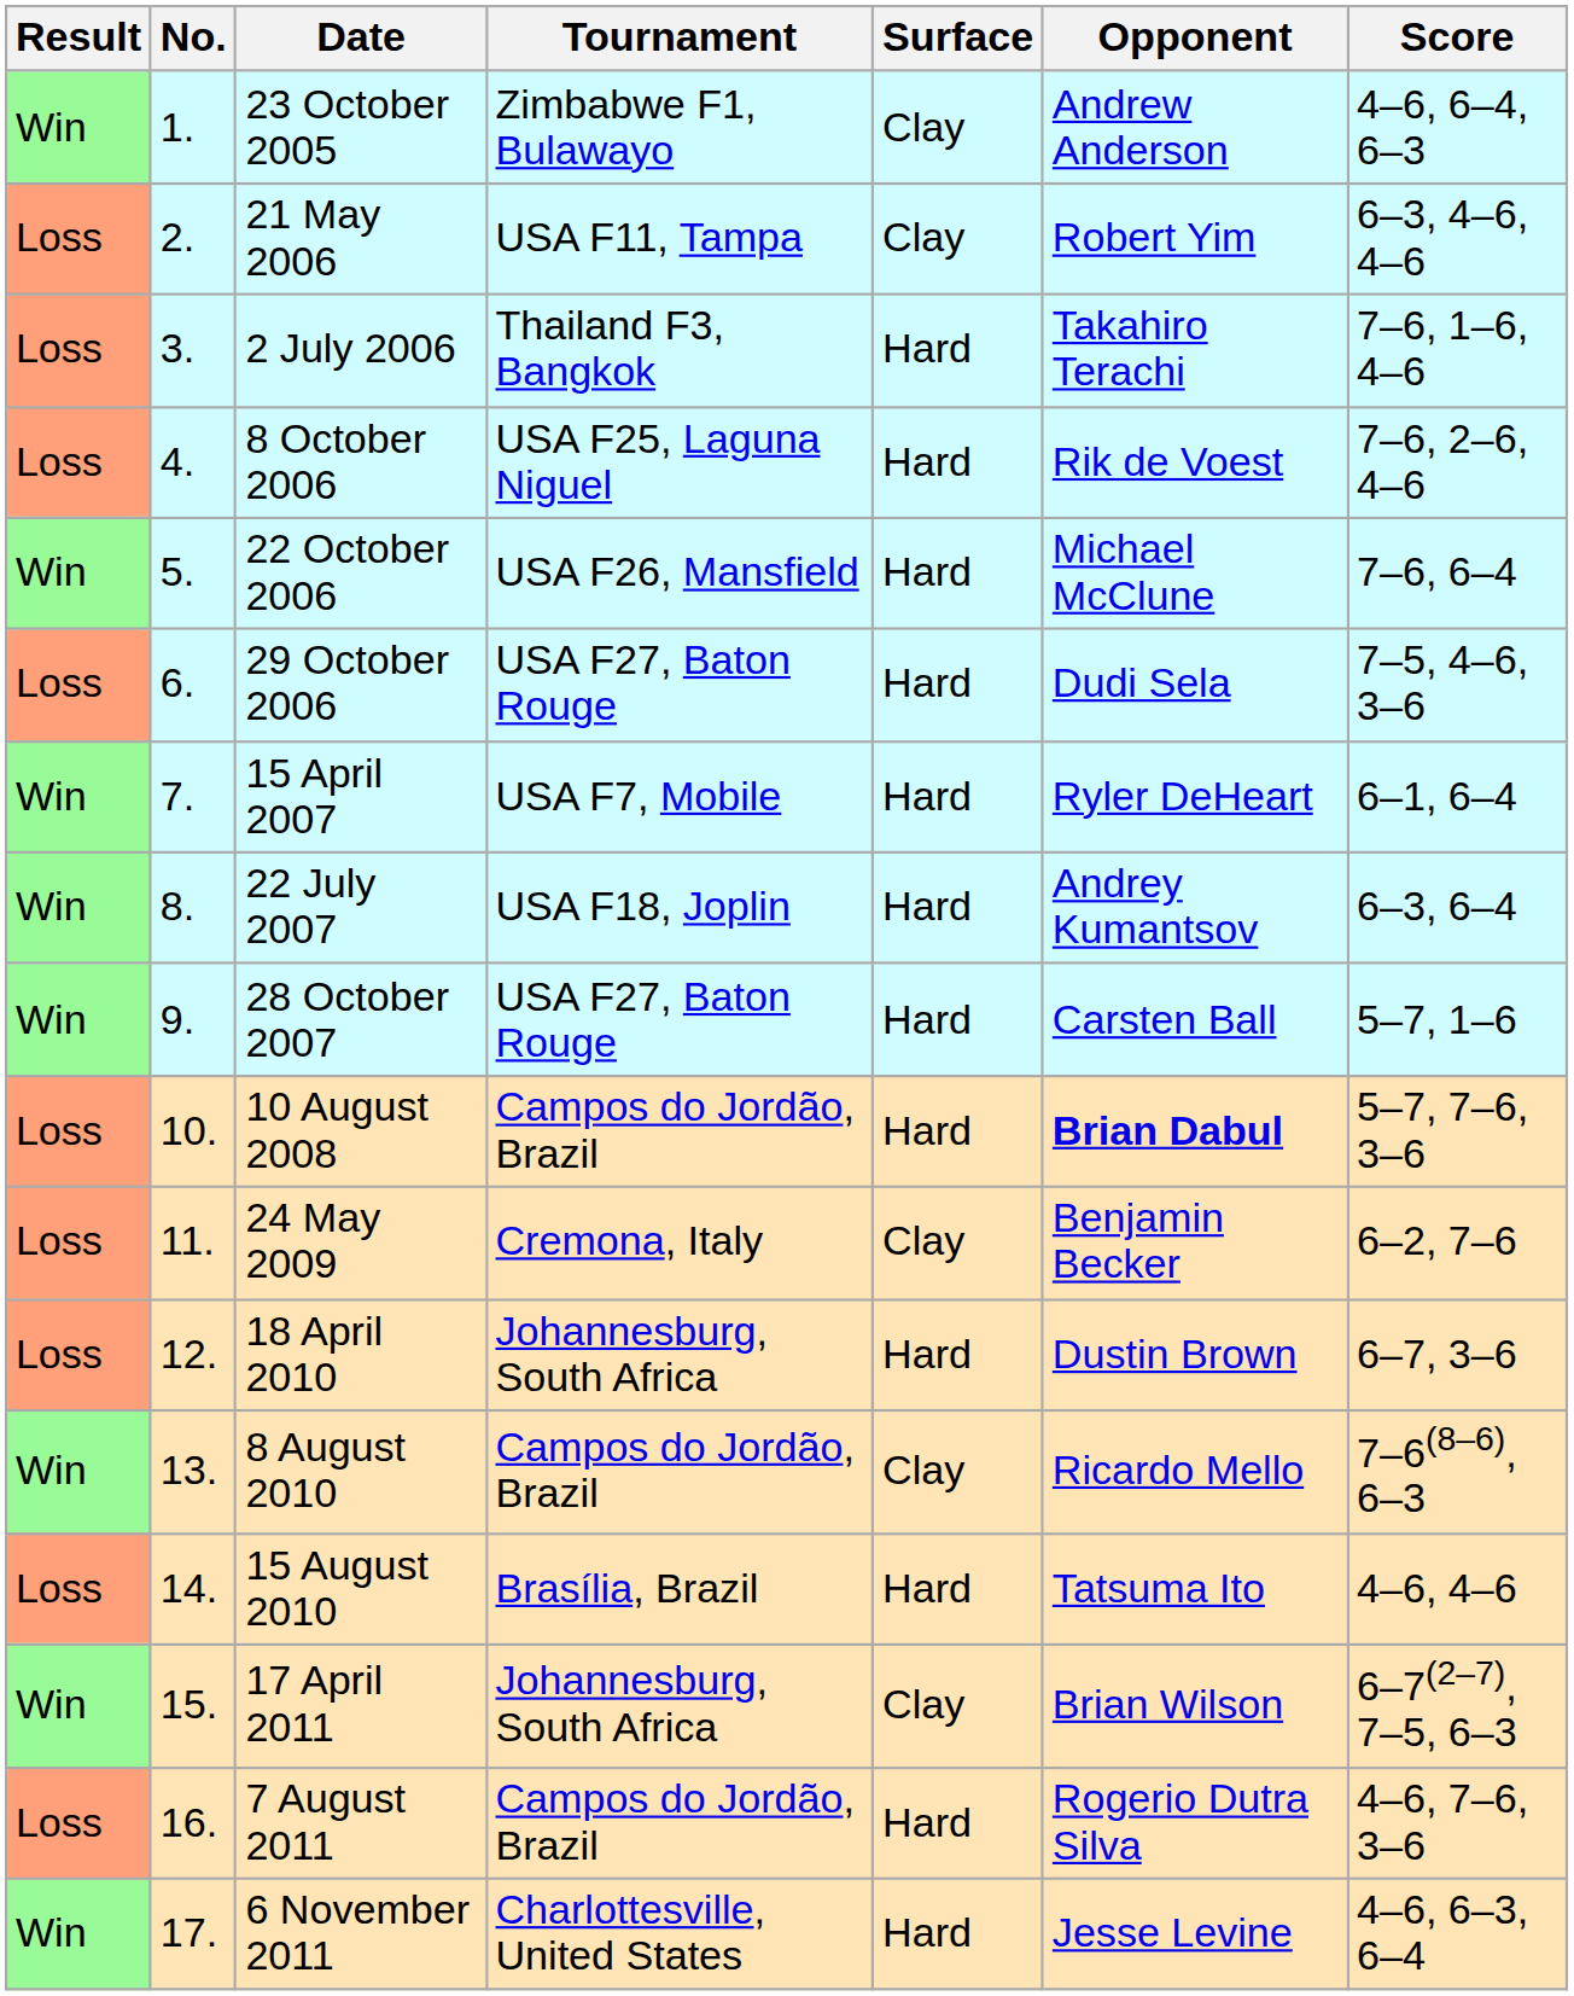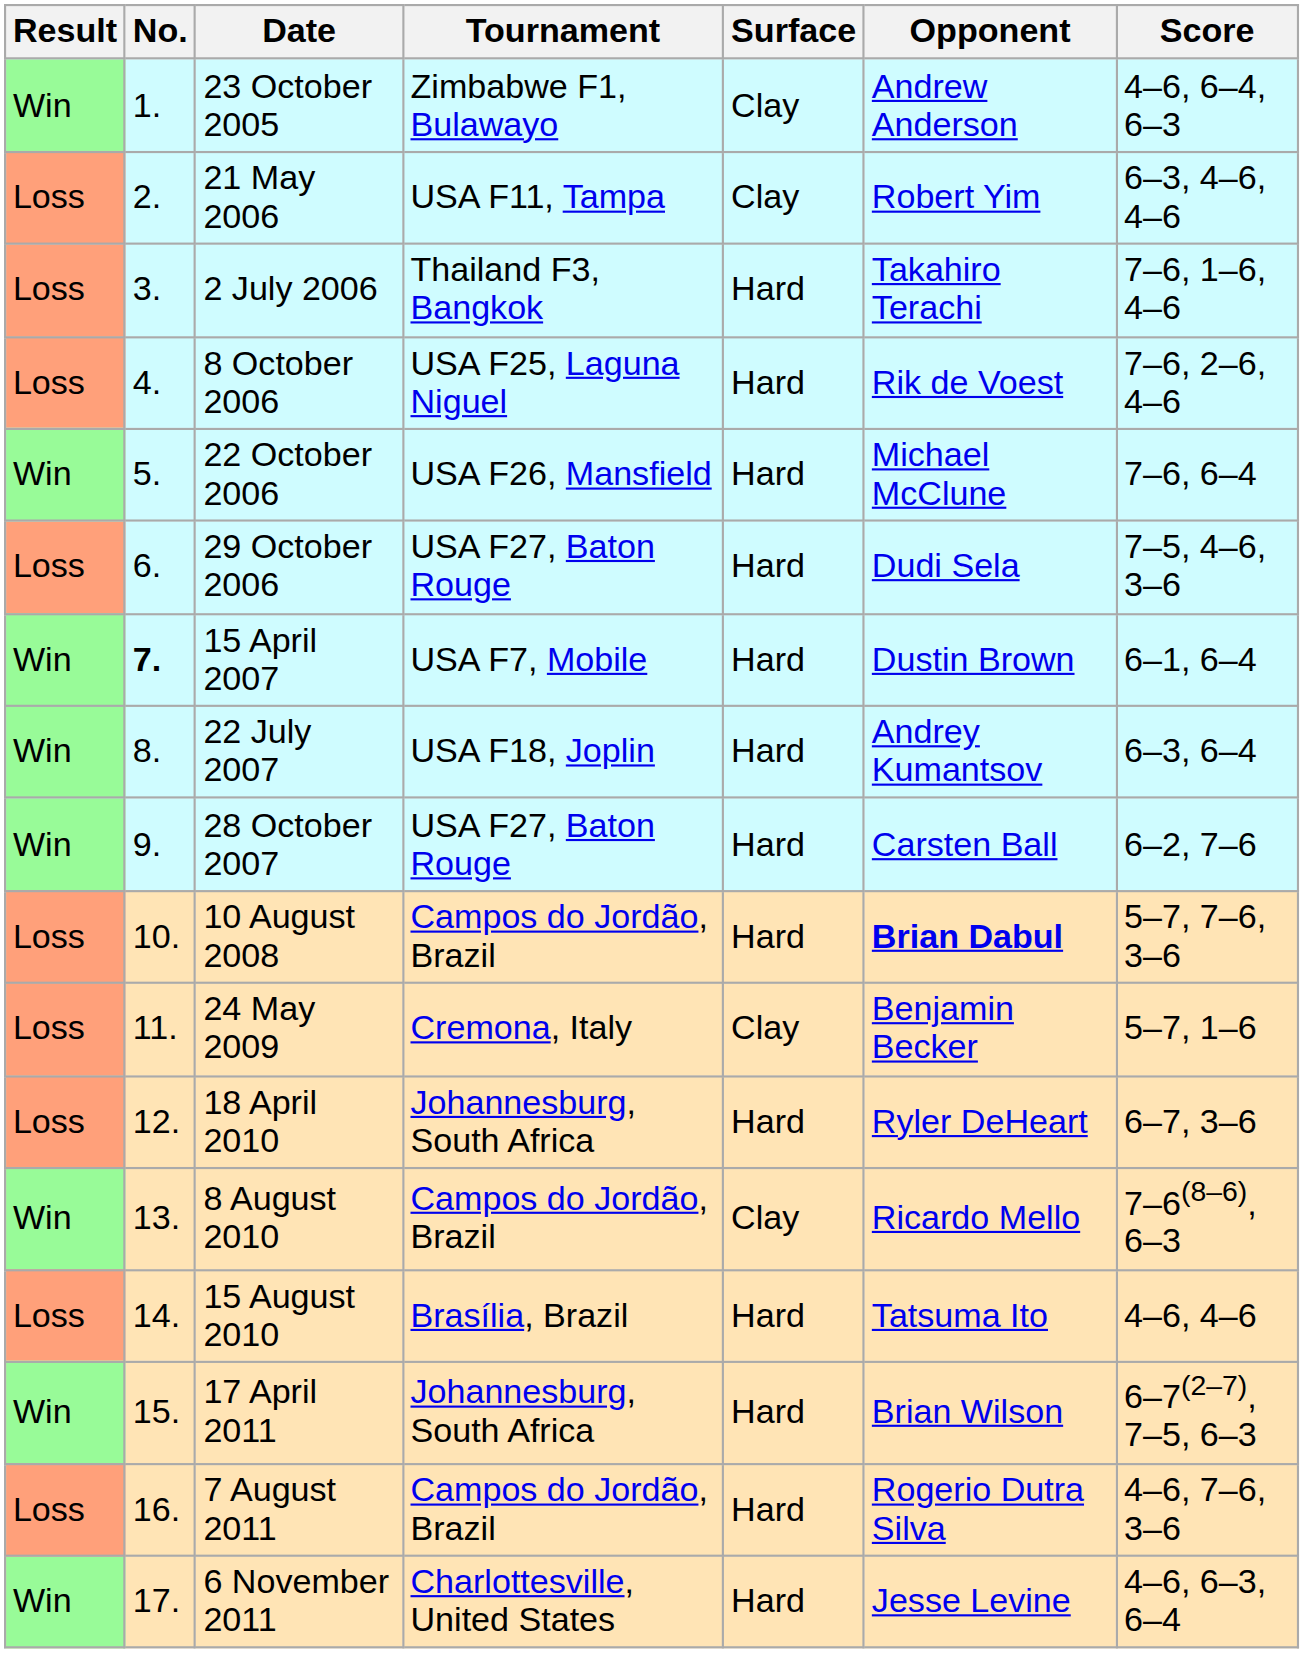15 April 2007 | No.: normal -> bold
15 April 2007 | Opponent: Ryler DeHeart -> Dustin Brown
28 October 2007 | Score: 5–7, 1–6 -> 6–2, 7–6
24 May 2009 | Score: 6–2, 7–6 -> 5–7, 1–6
18 April 2010 | Opponent: Dustin Brown -> Ryler DeHeart
17 April 2011 | Surface: Clay -> Hard
